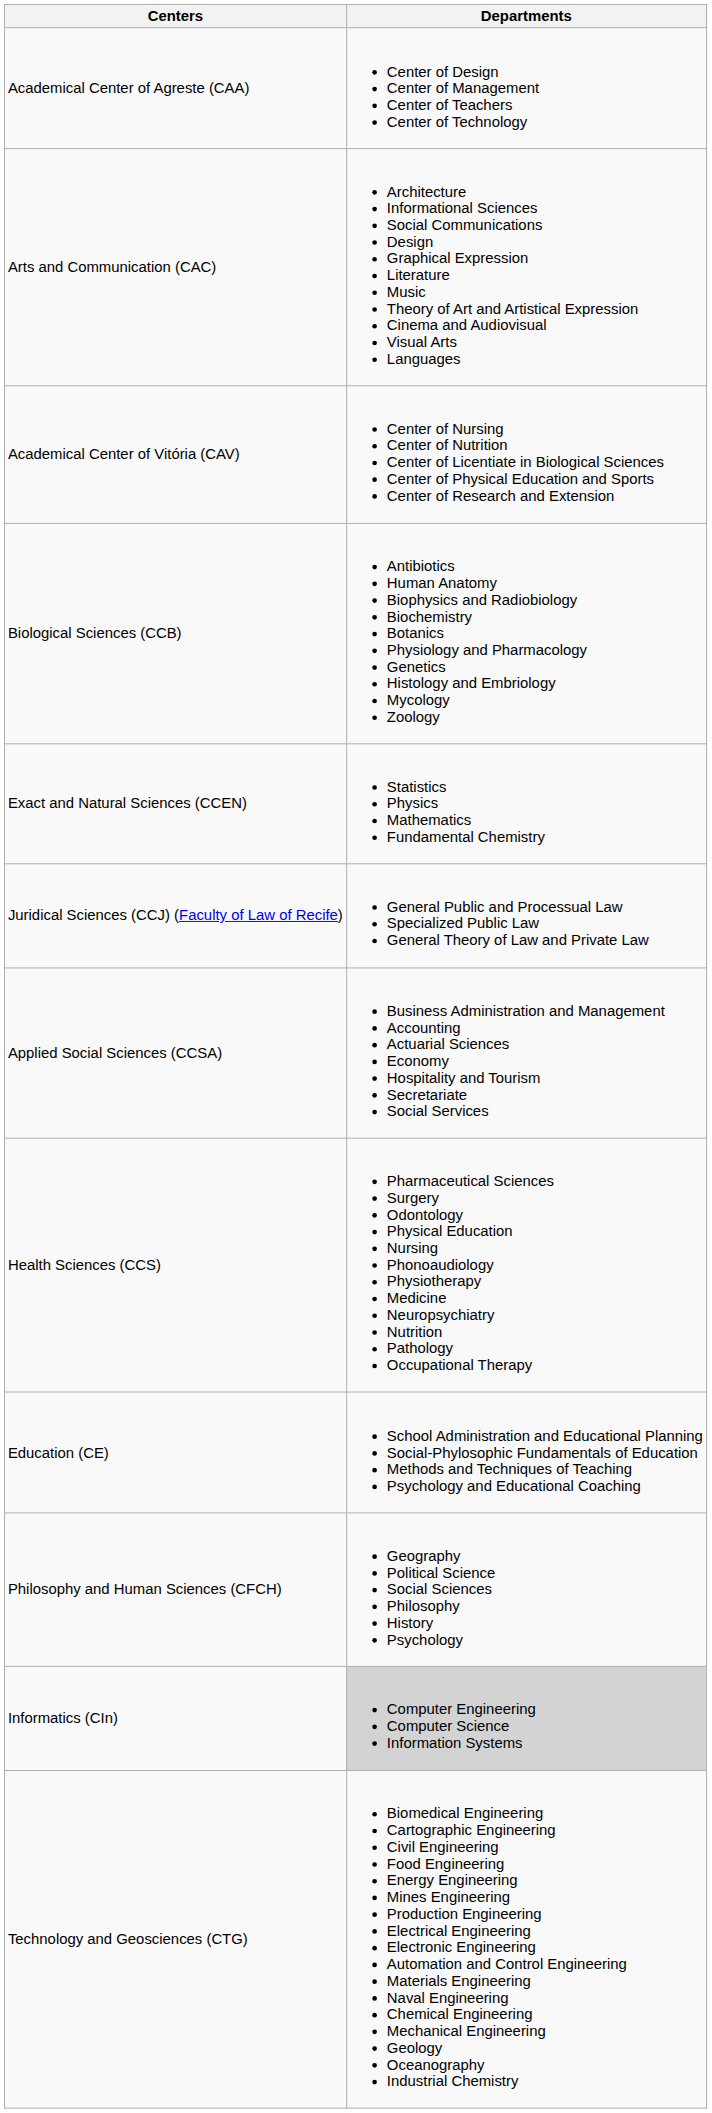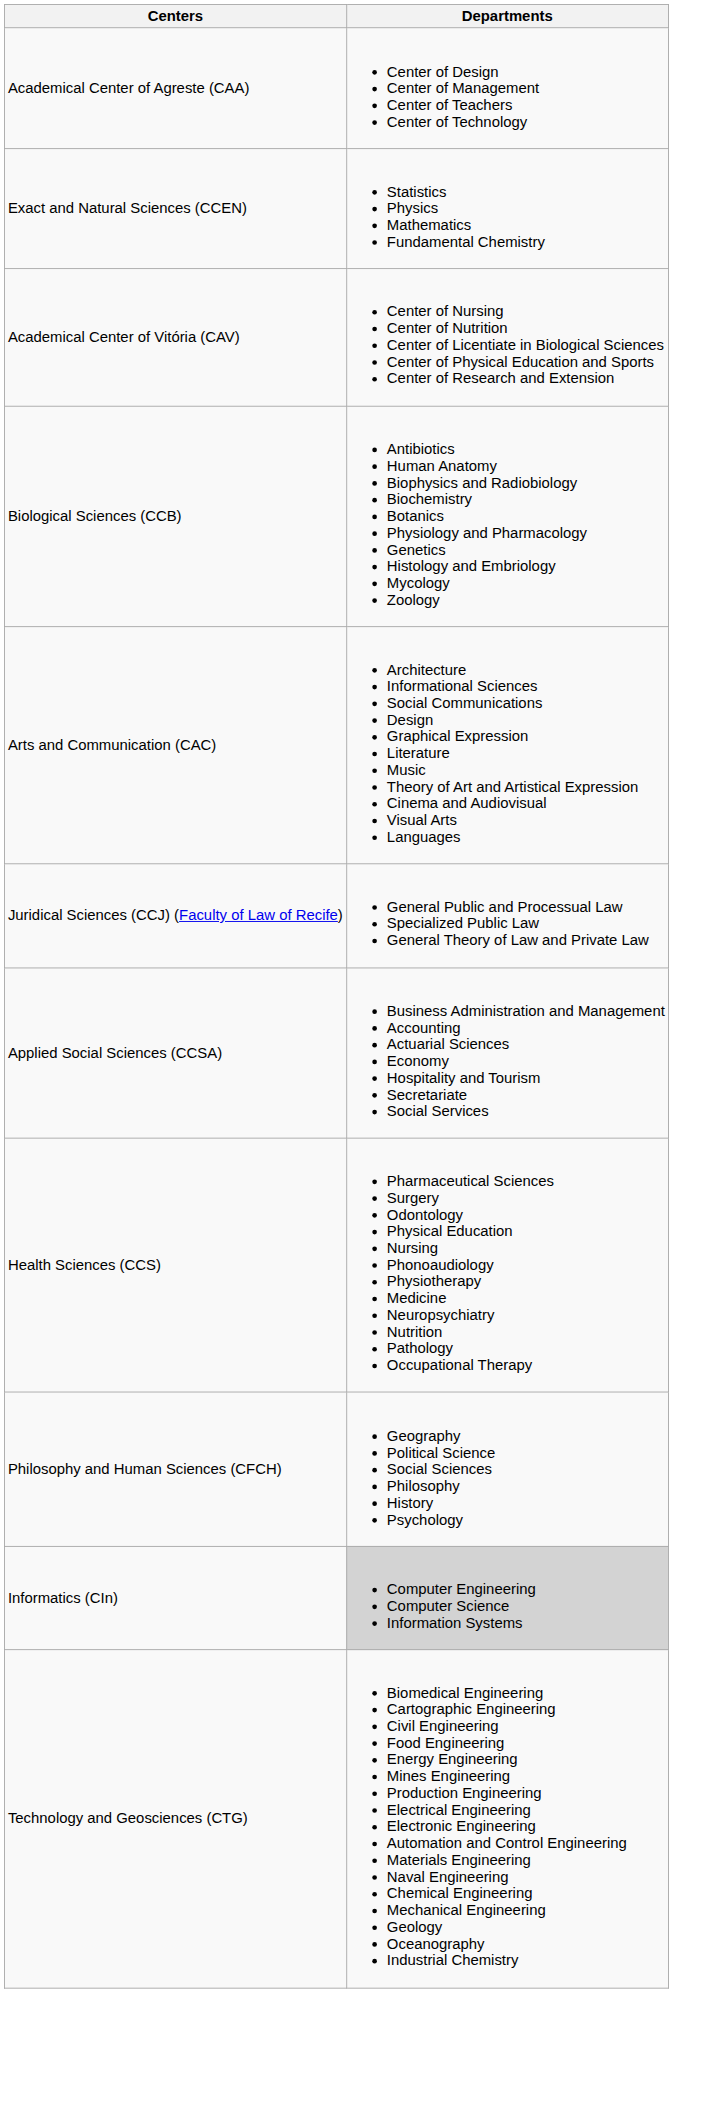rows swapped: Arts and Communication (CAC) <-> Exact and Natural Sciences (CCEN)
- row: Education (CE) | School Administration and Educational Planning Social-Phylosophic Fundamentals of Education Methods and Techniques of Teaching Psychology and Educational Coaching
